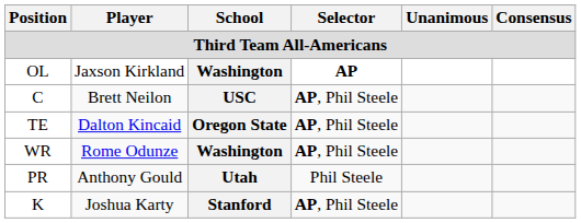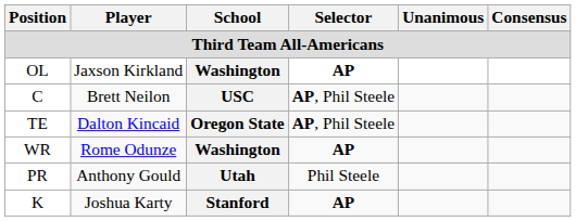WR | Selector: AP, Phil Steele -> AP
K | Selector: AP, Phil Steele -> AP
